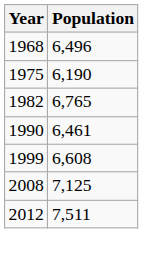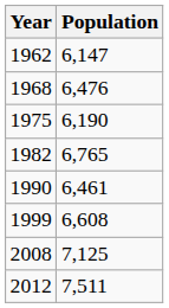+ row: 1962 | 6,147
1968 | Population: 6,496 -> 6,476
